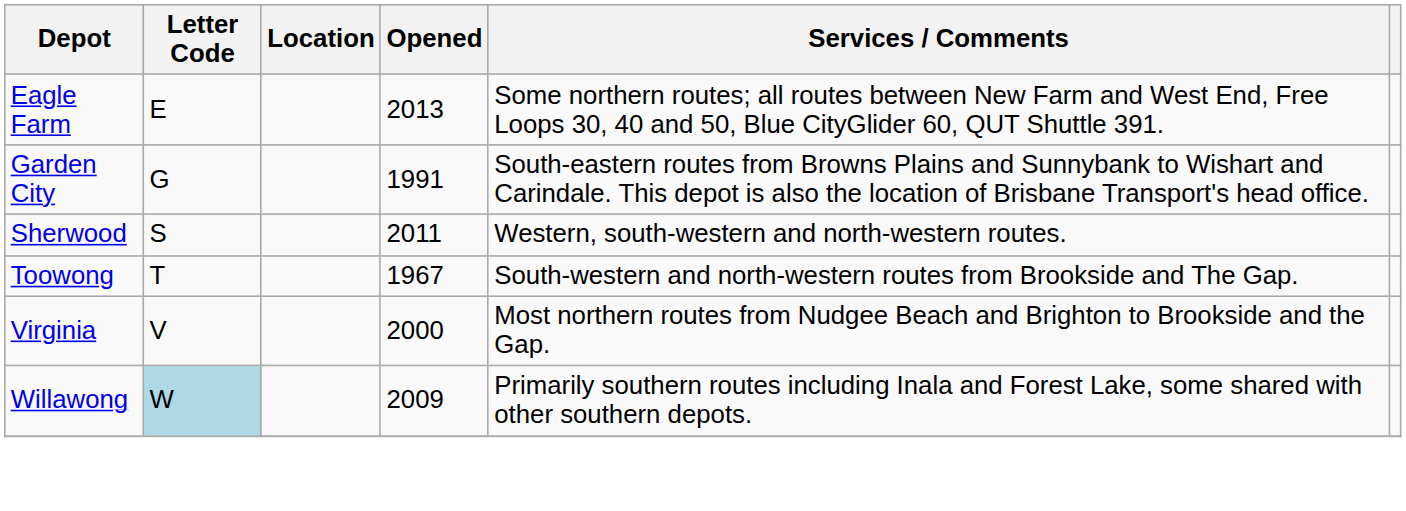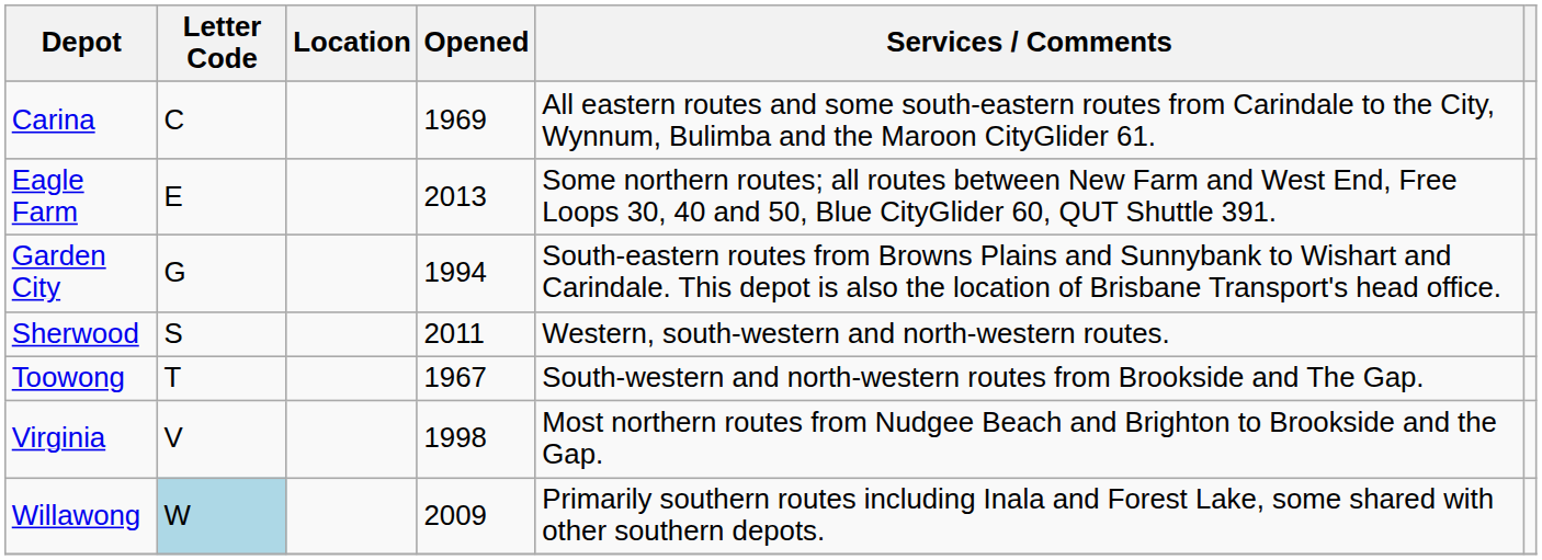+ row: Carina | C | 1969 | All eastern routes and some south-eastern routes from Carindale to the City, Wynnum, Bulimba and the Maroon CityGlider 61.
Garden City | Opened: 1991 -> 1994
Virginia | Opened: 2000 -> 1998
